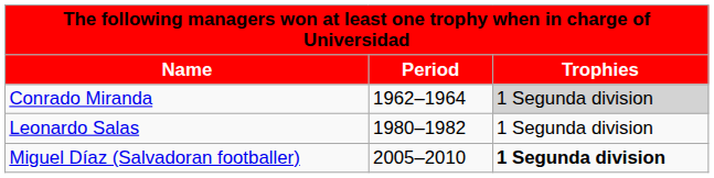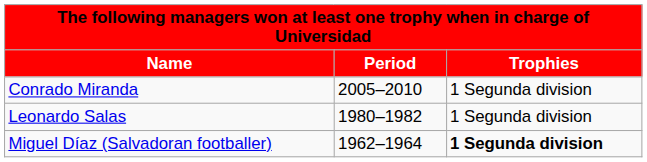Conrado Miranda | Period: 1962–1964 -> 2005–2010
Conrado Miranda | Trophies: lightgrey background -> no background
Miguel Díaz (Salvadoran footballer) | Period: 2005–2010 -> 1962–1964
